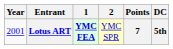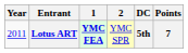columns swapped: DC <-> Points
Lotus ART | Year: 2001 -> 2011
